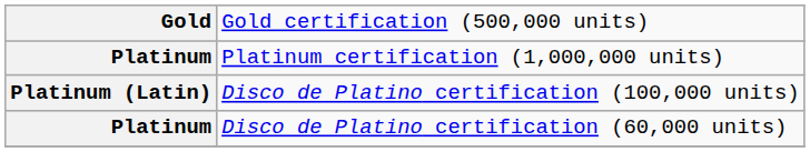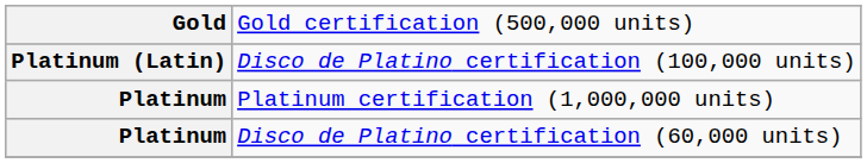rows swapped: Platinum certification (1,000,000 units) <-> Disco de Platino certification (100,000 units)
